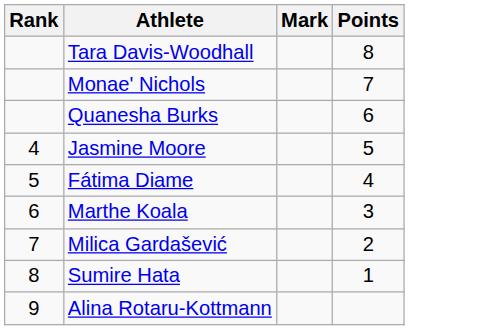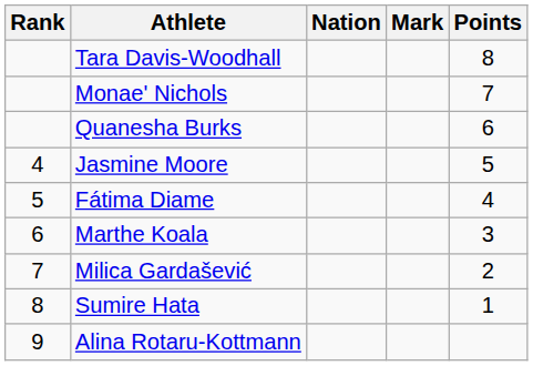+ column: Nation
